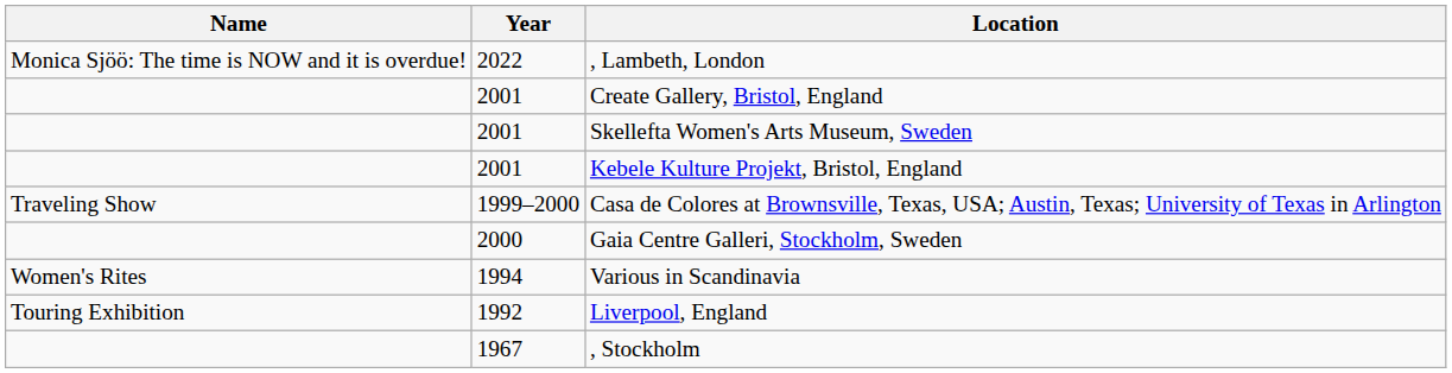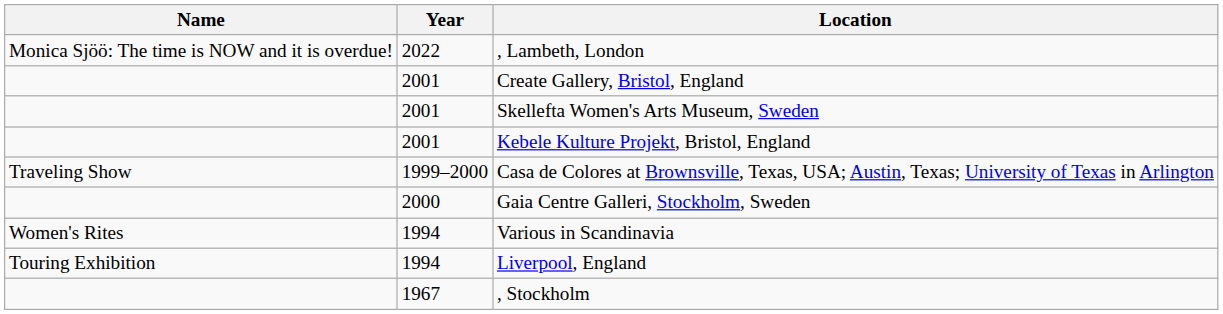Liverpool, England | Year: 1992 -> 1994
